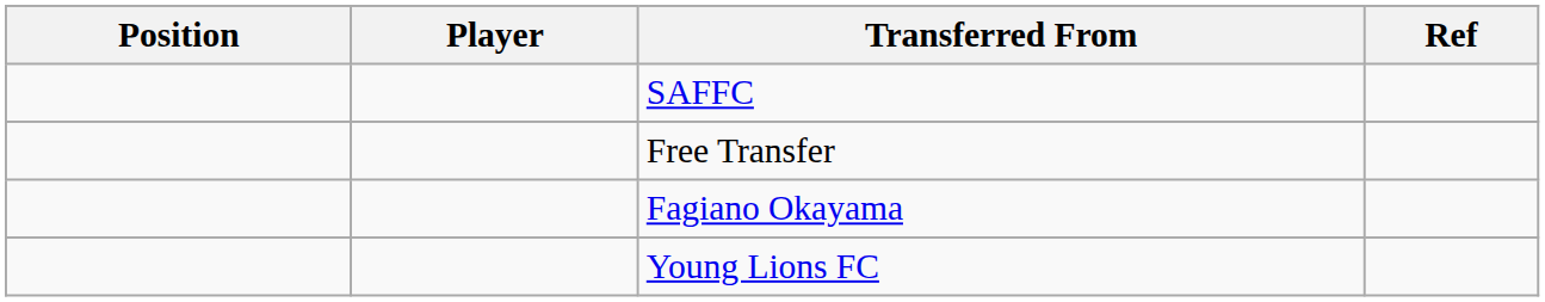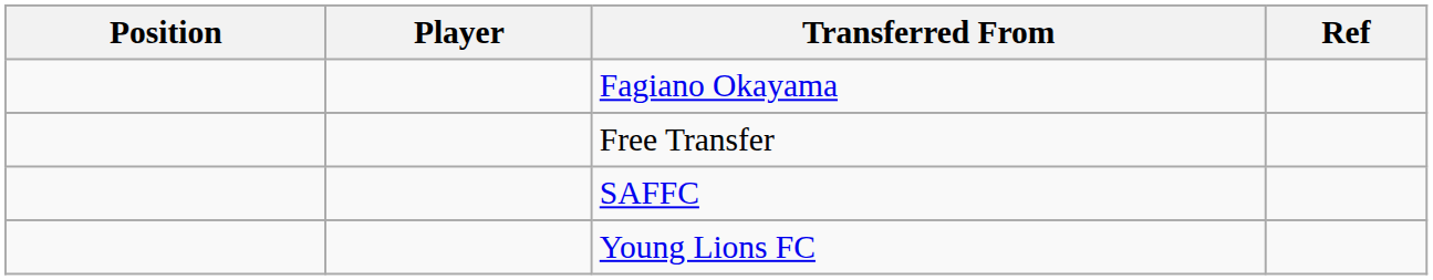rows swapped: SAFFC <-> Fagiano Okayama
